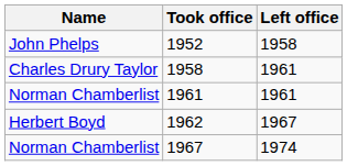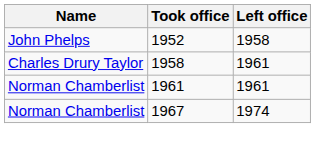- row: Herbert Boyd | 1962 | 1967
